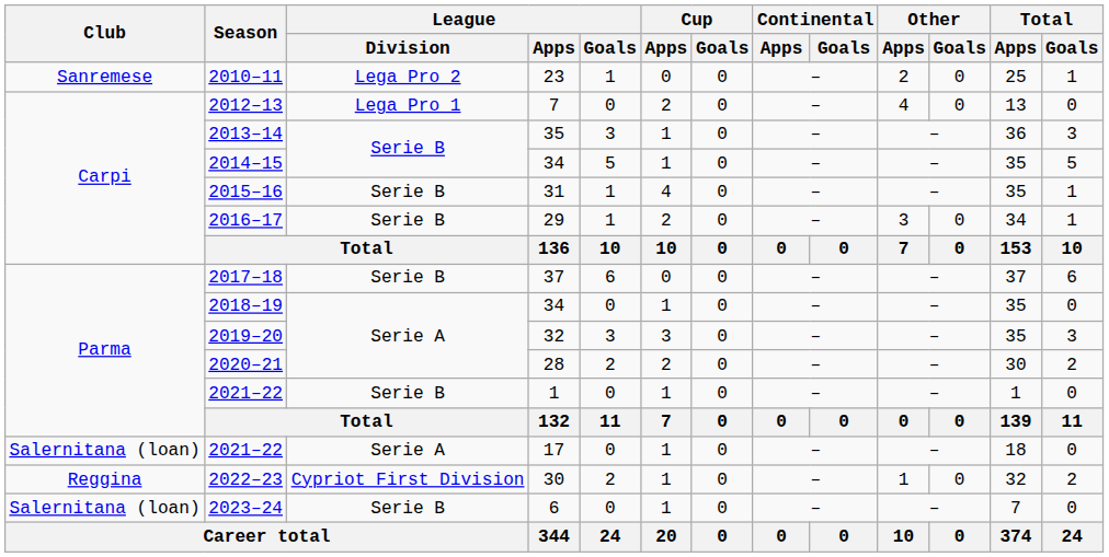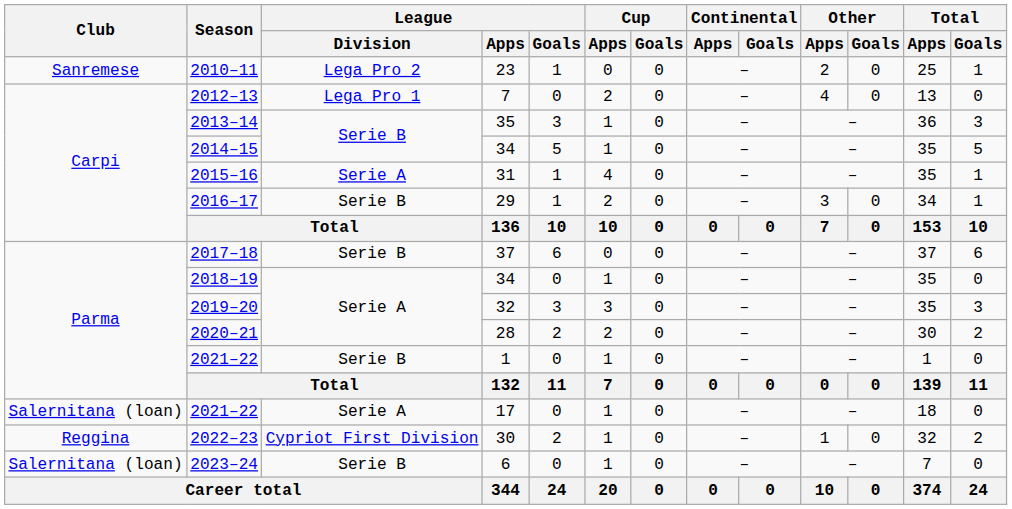2015–16 | League / Division: Serie B -> Serie A
